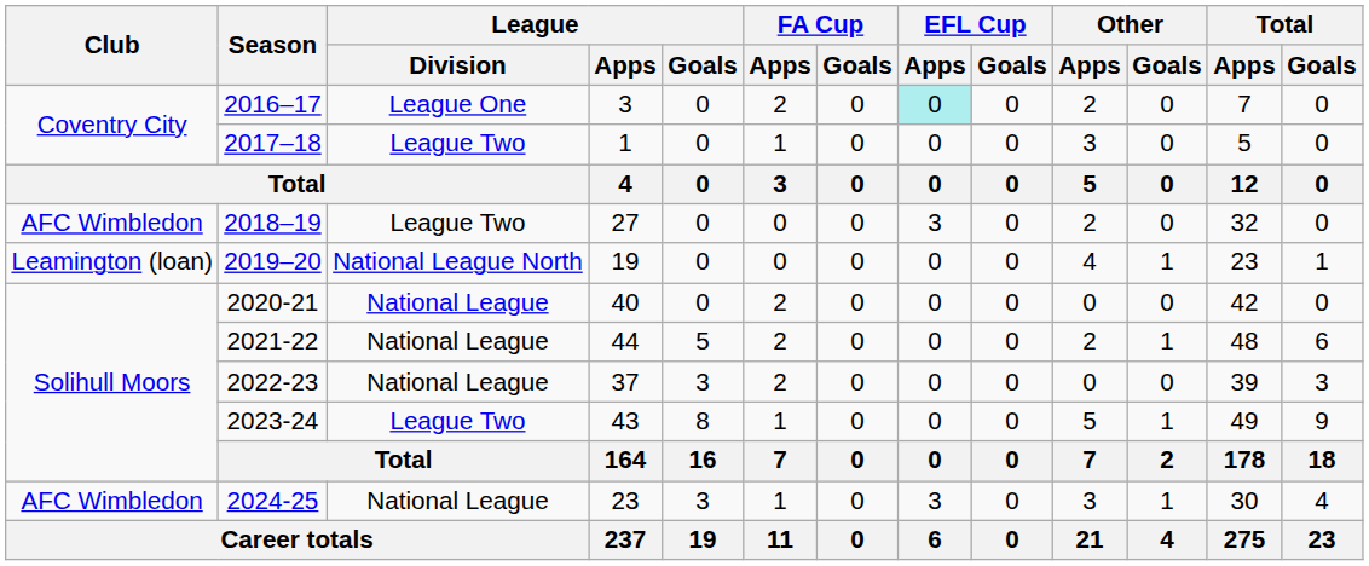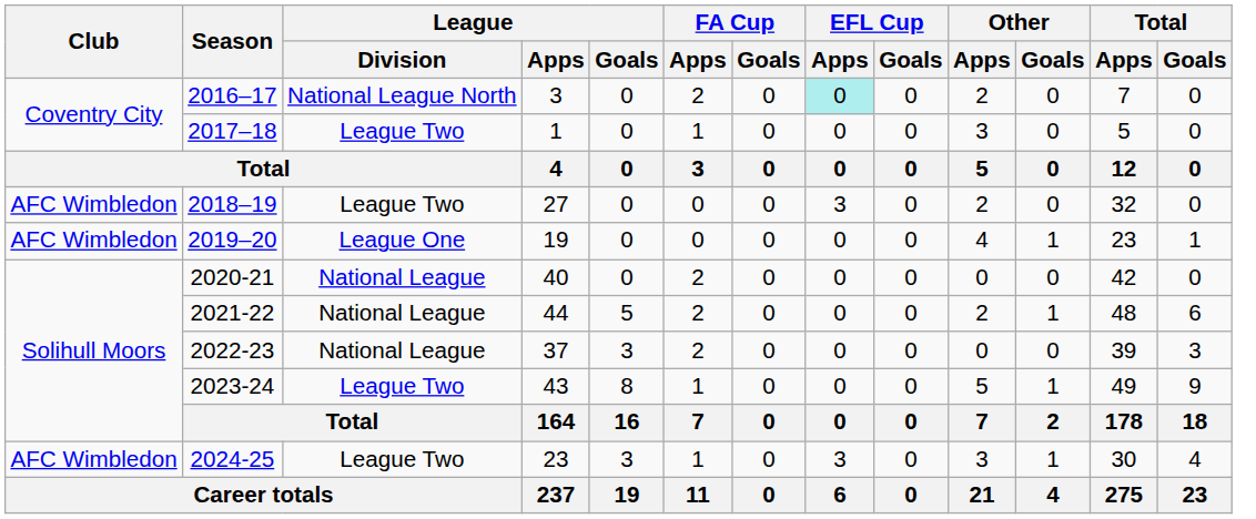2016–17 | League / Division: League One -> National League North
2019–20 | Club: Leamington (loan) -> AFC Wimbledon
2019–20 | League / Division: National League North -> League One
2024-25 | League / Division: National League -> League Two
